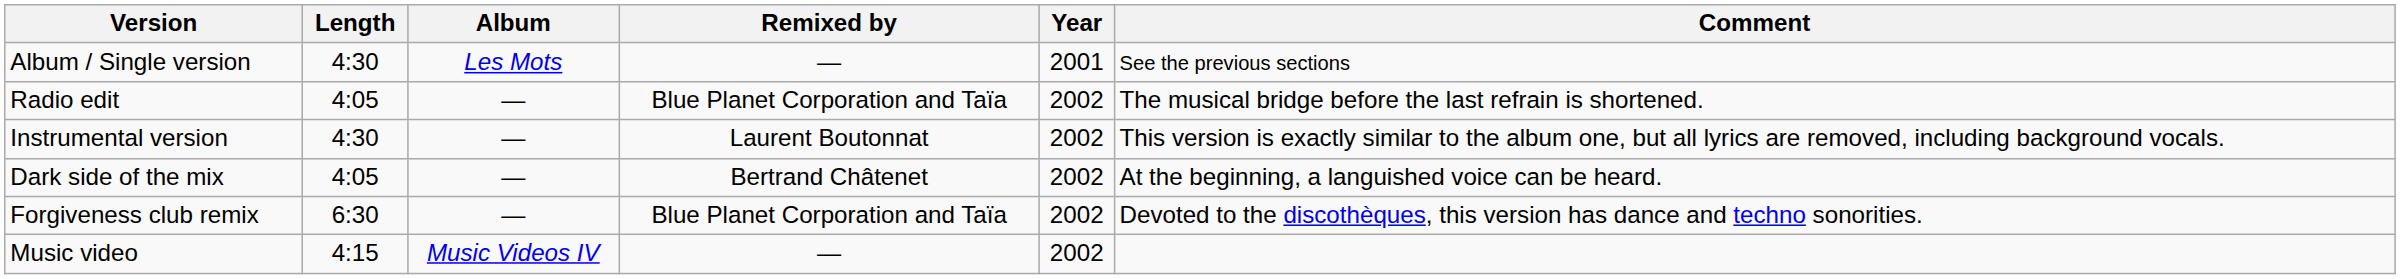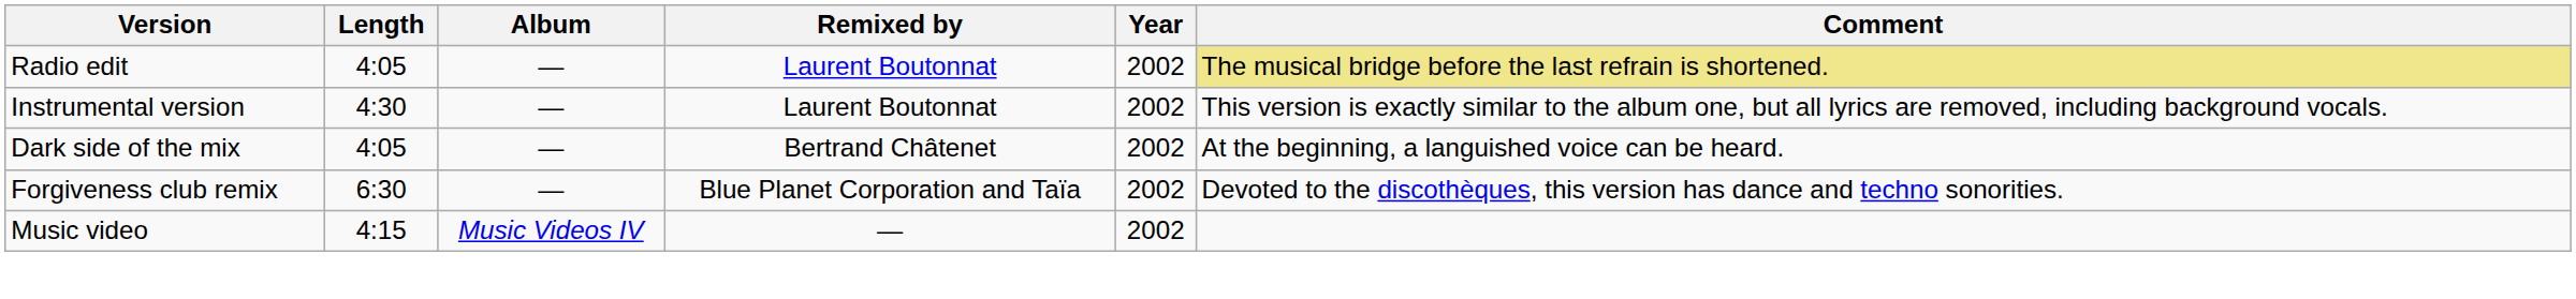- row: Album / Single version | 4:30 | Les Mots | — | 2001 | See the previous sections
Radio edit | Remixed by: Blue Planet Corporation and Taïa -> Laurent Boutonnat
Radio edit | Comment: no background -> khaki background
